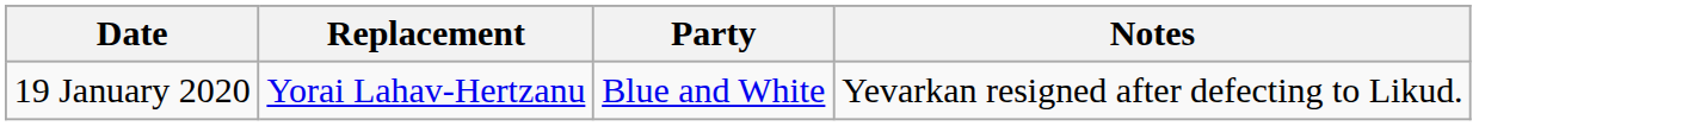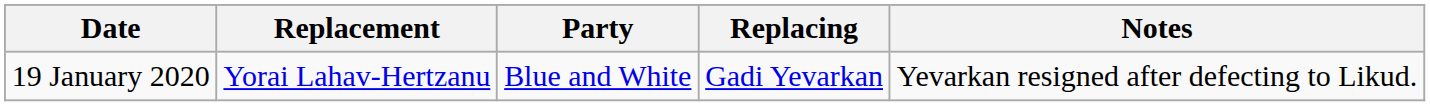+ column: Replacing | Gadi Yevarkan
